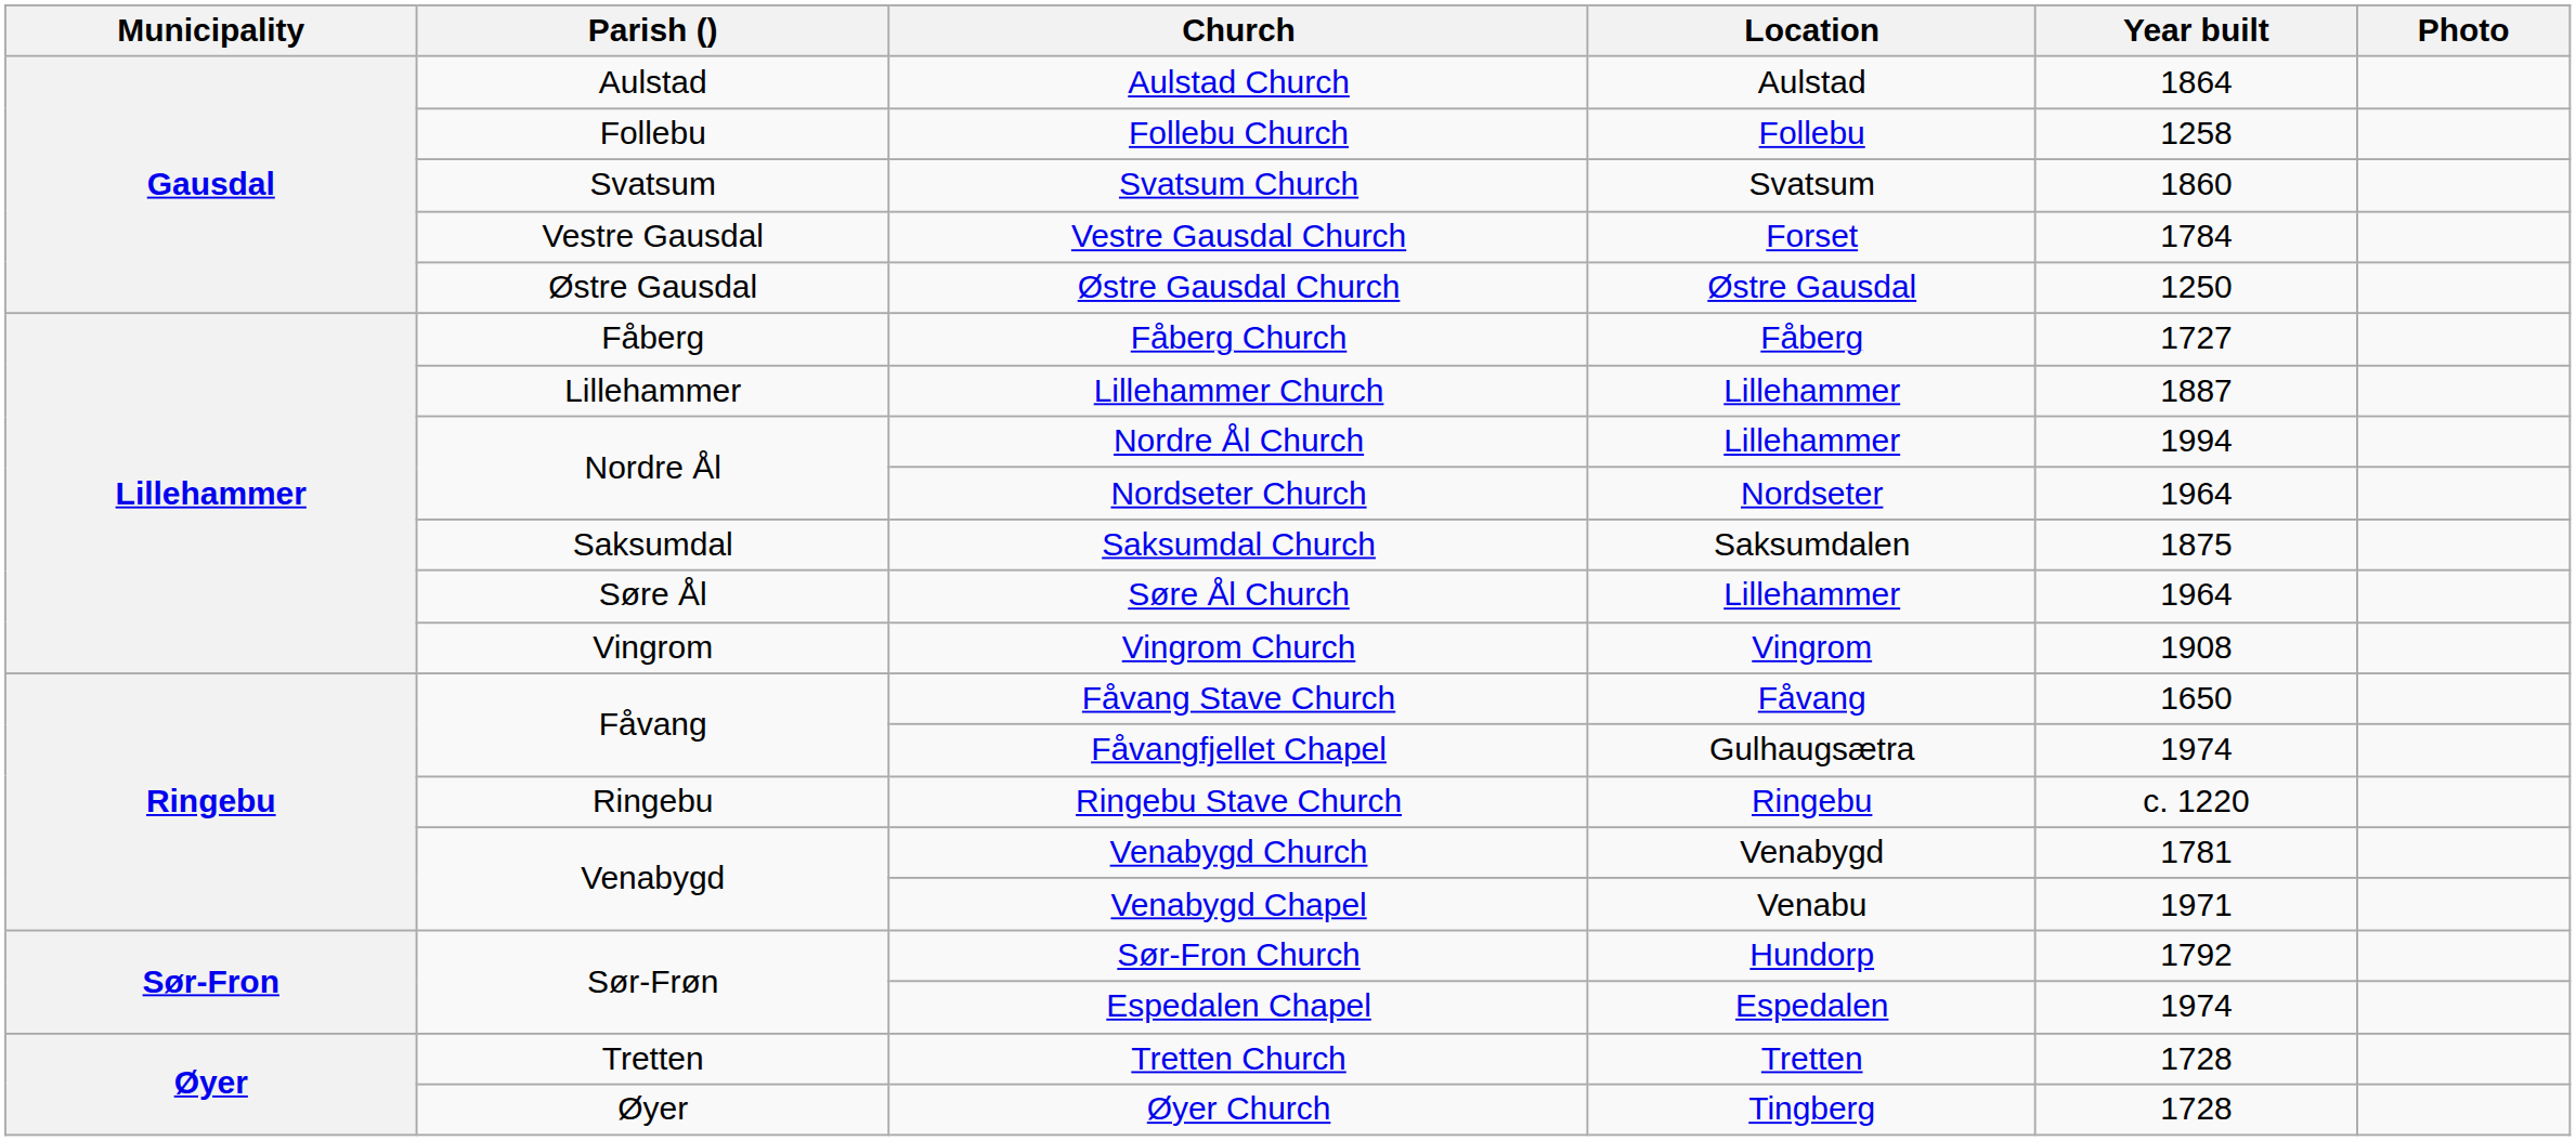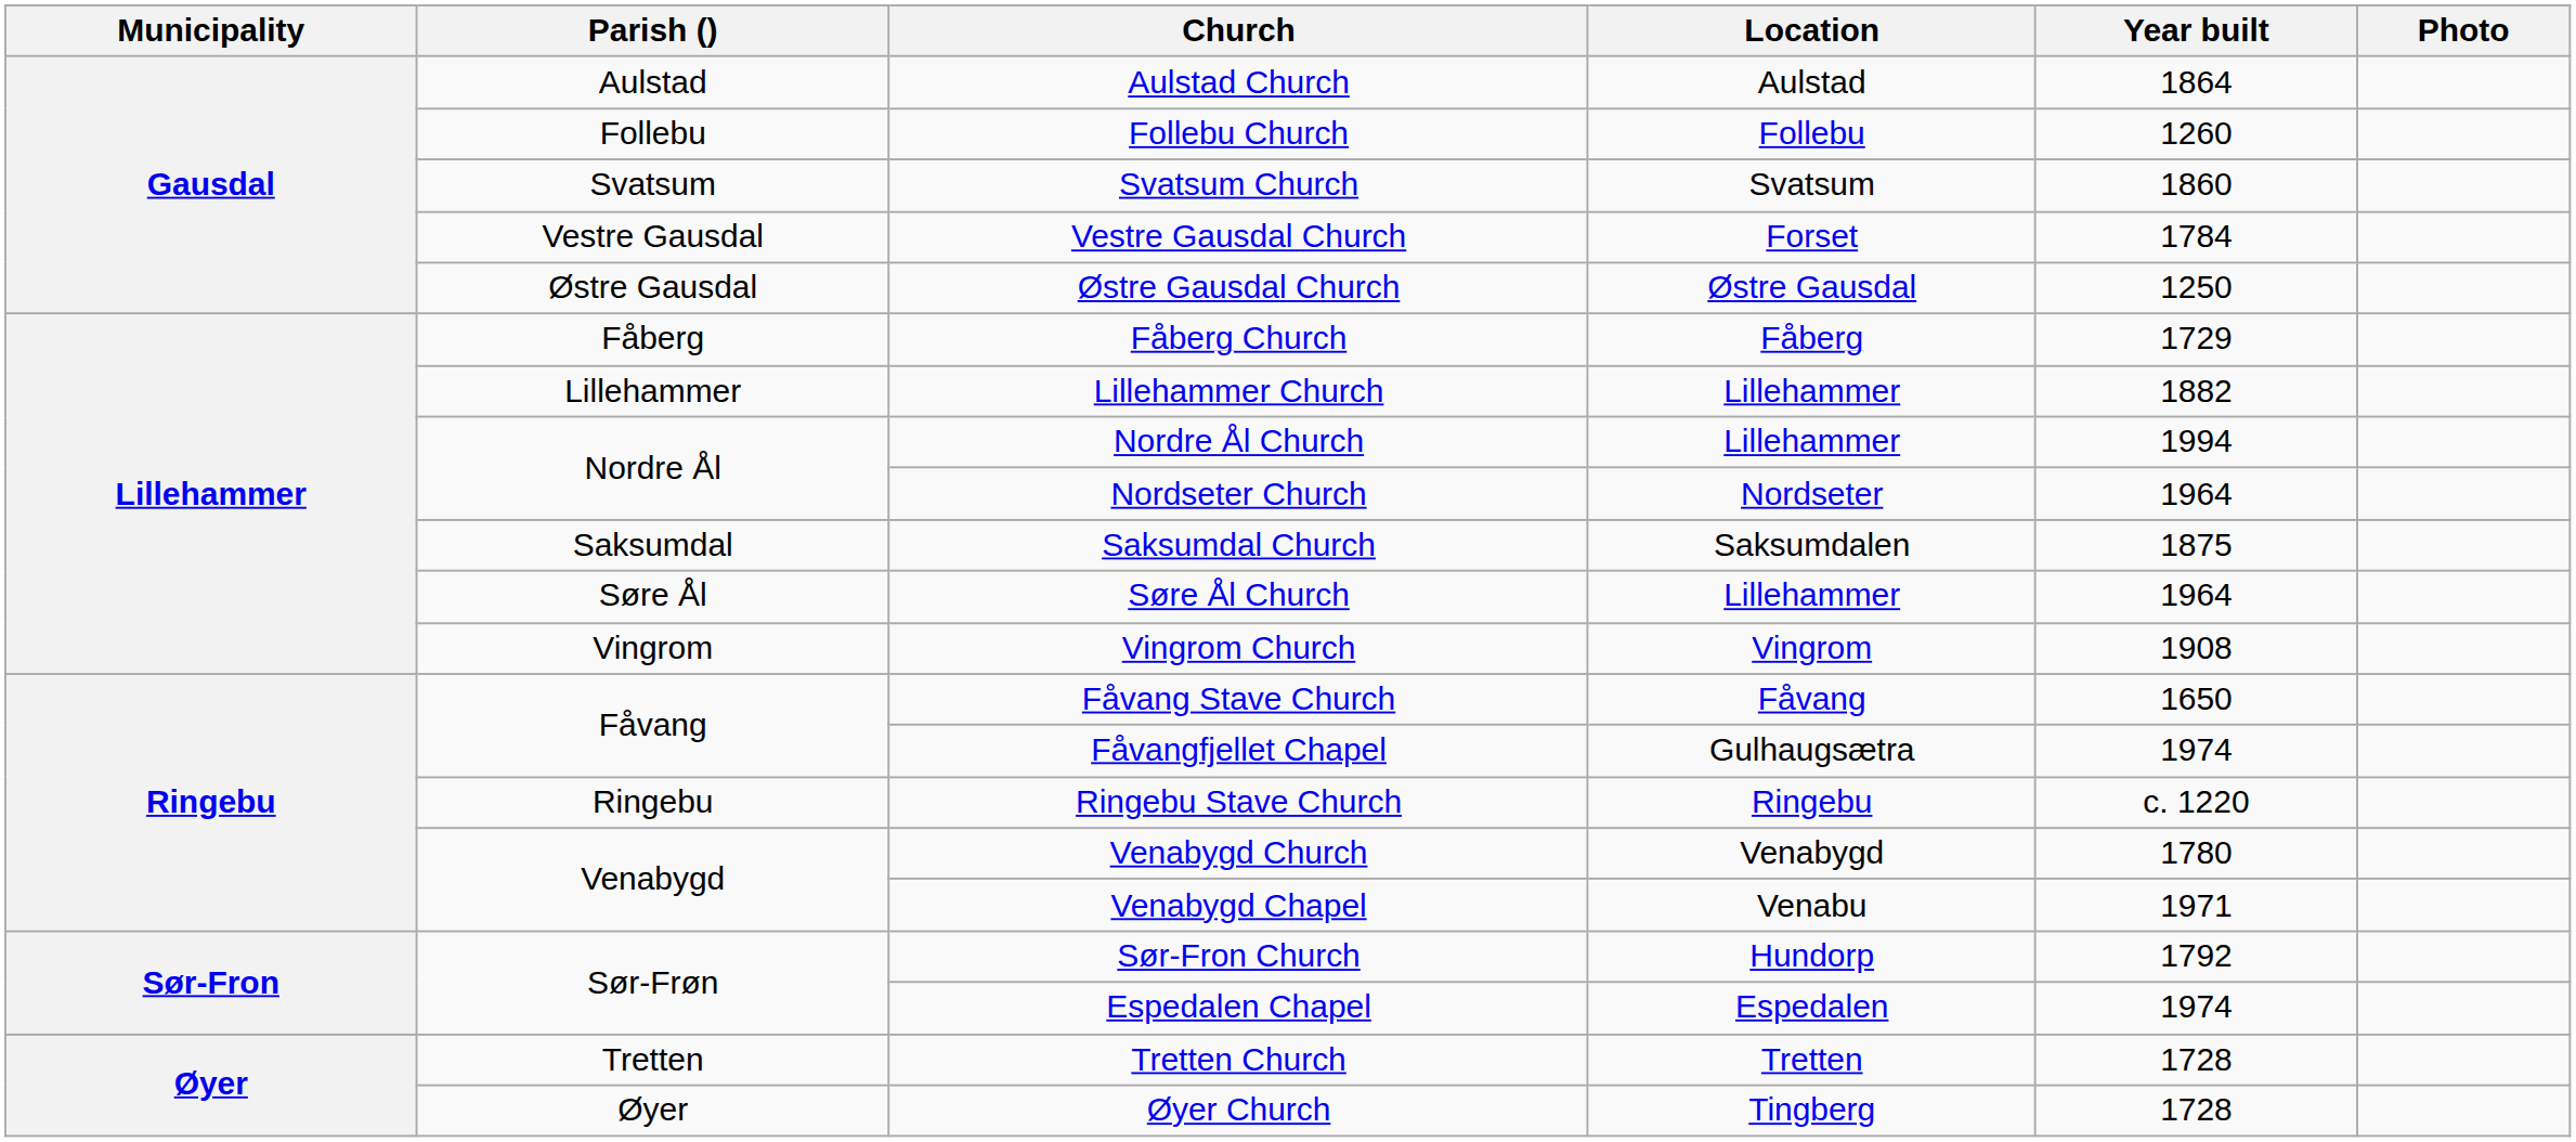Follebu Church | Year built: 1258 -> 1260
Fåberg Church | Year built: 1727 -> 1729
Lillehammer Church | Year built: 1887 -> 1882
Venabygd Church | Year built: 1781 -> 1780
